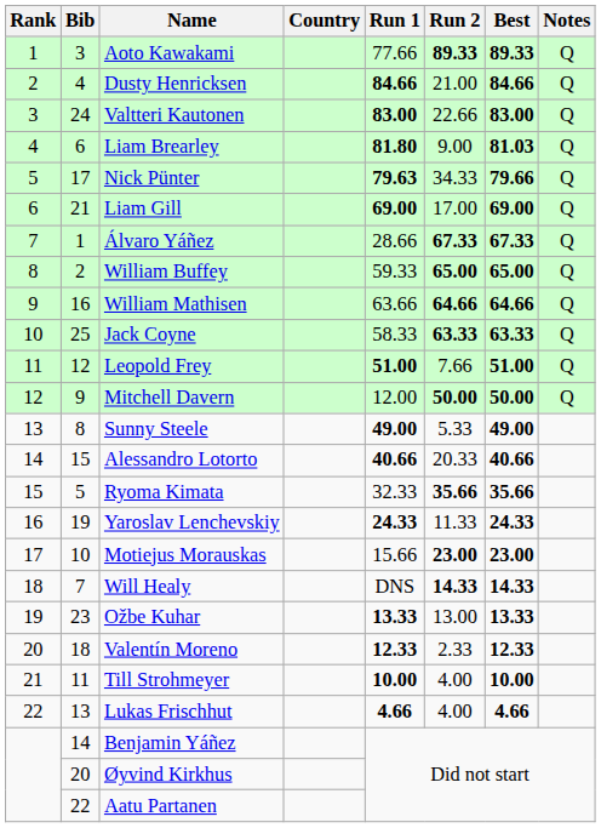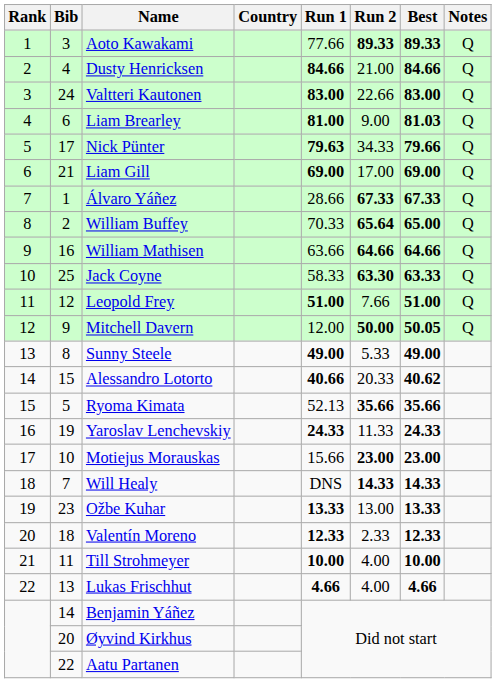Liam Brearley | Run 1: 81.80 -> 81.00
William Buffey | Run 1: 59.33 -> 70.33
William Buffey | Run 2: 65.00 -> 65.64
Jack Coyne | Run 2: 63.33 -> 63.30
Mitchell Davern | Best: 50.00 -> 50.05
Alessandro Lotorto | Best: 40.66 -> 40.62
Ryoma Kimata | Run 1: 32.33 -> 52.13
